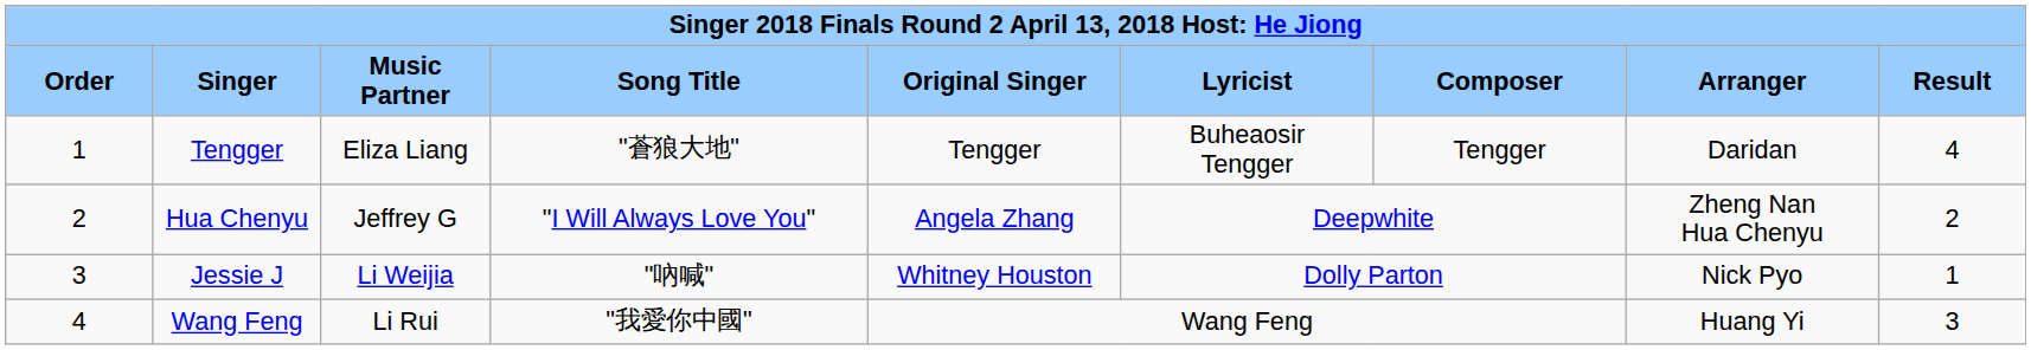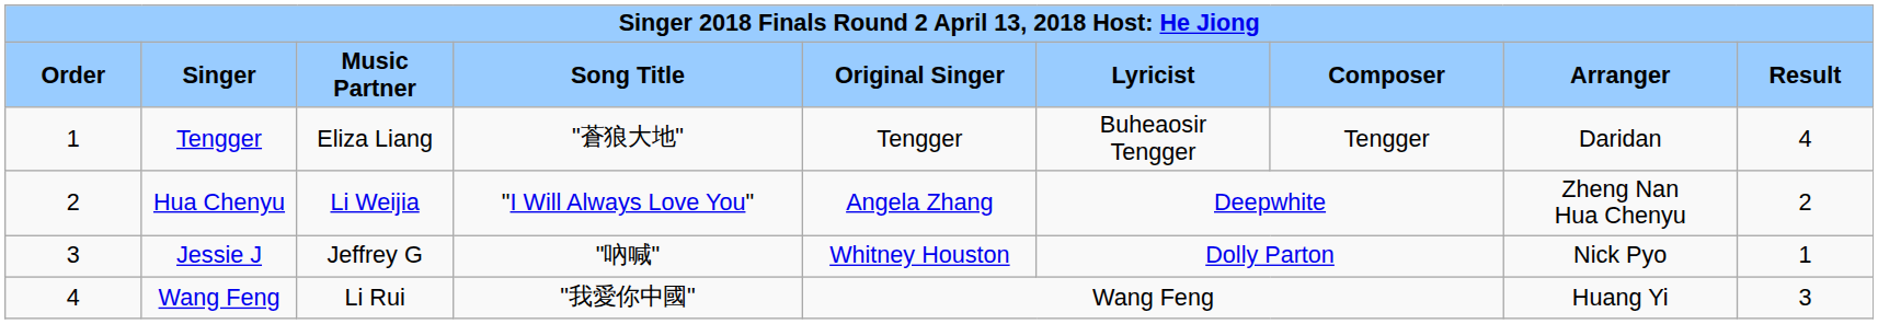Hua Chenyu | column 3: Jeffrey G -> Li Weijia
Jessie J | column 3: Li Weijia -> Jeffrey G
